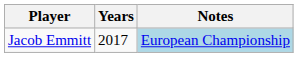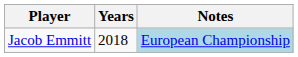Jacob Emmitt | Years: 2017 -> 2018
